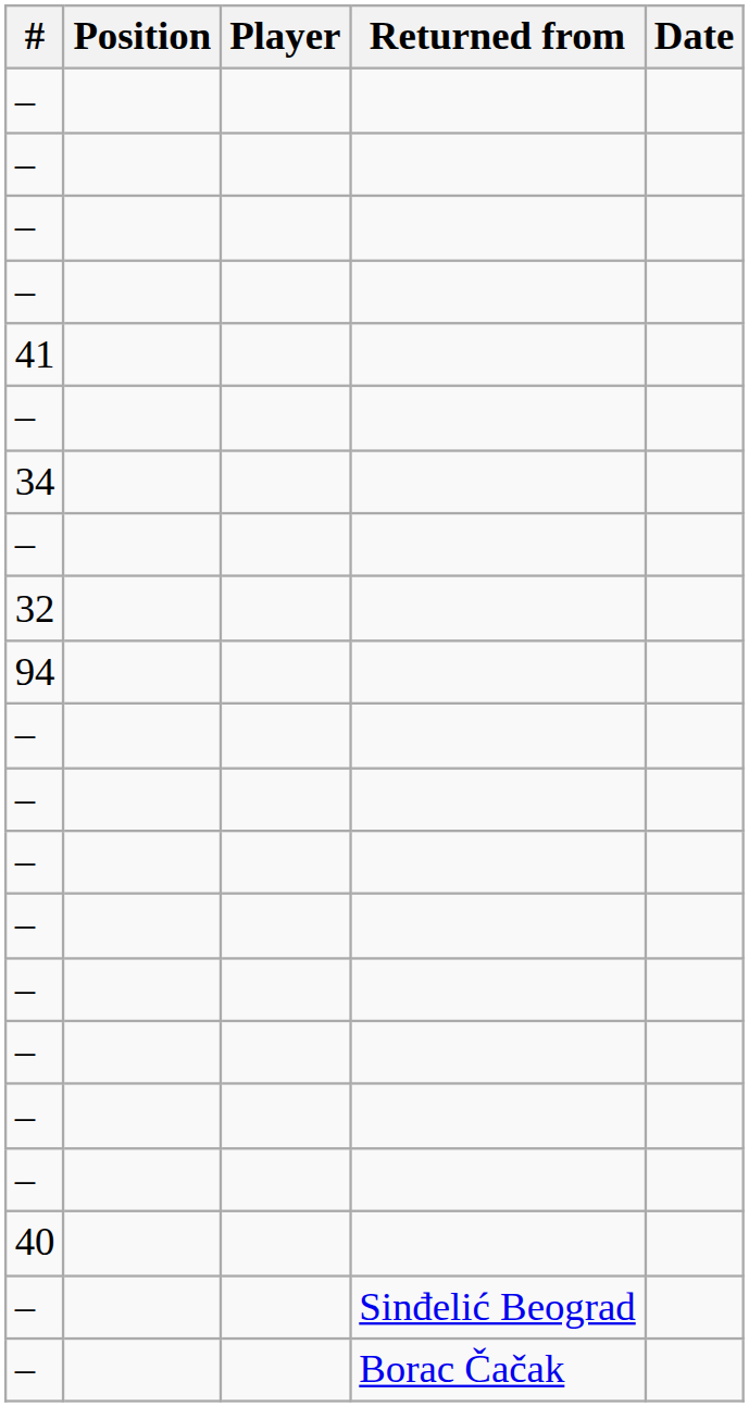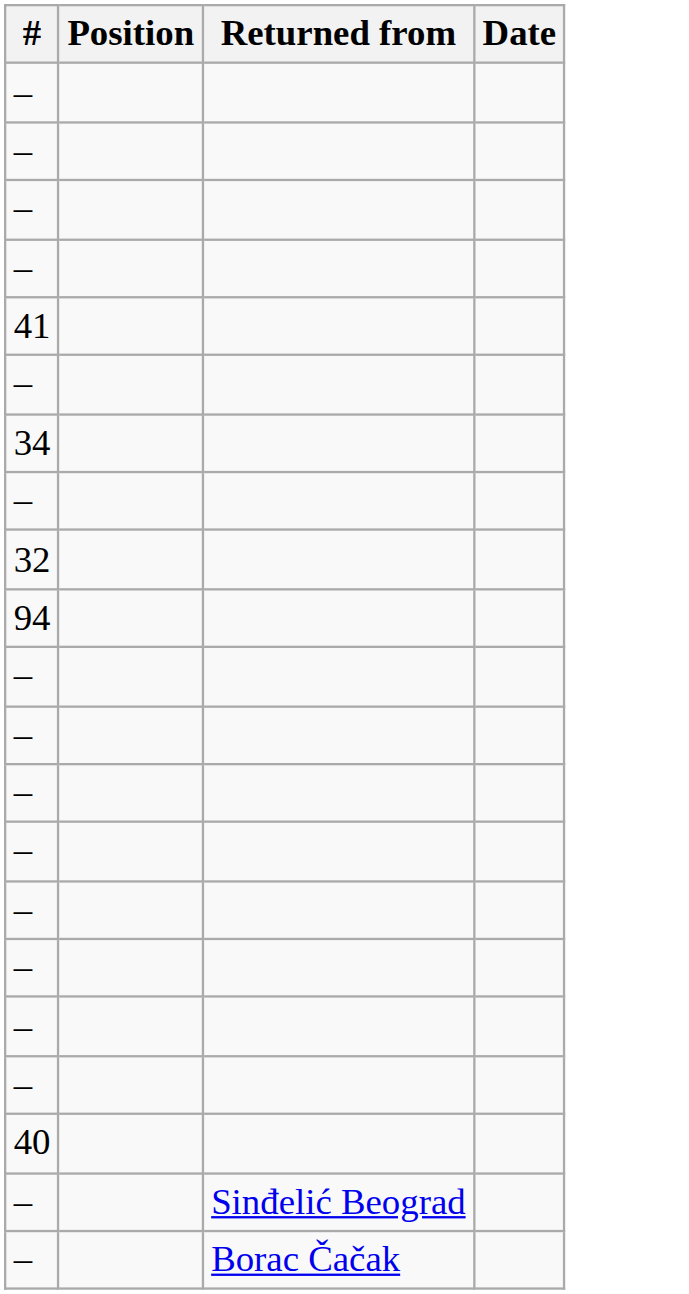- column: Player
